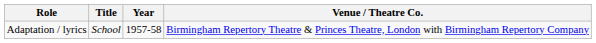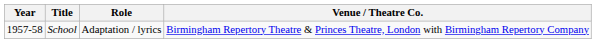columns swapped: Year <-> Role
